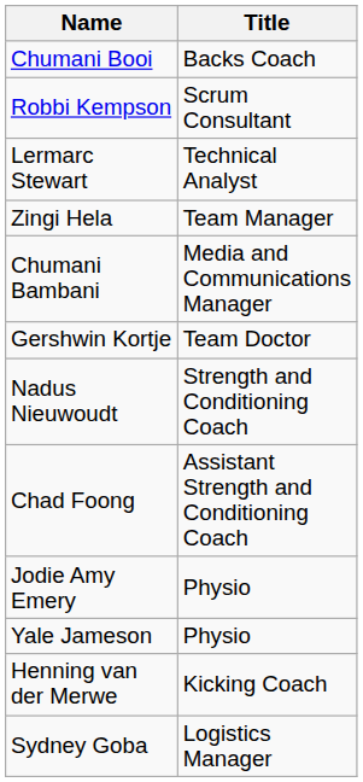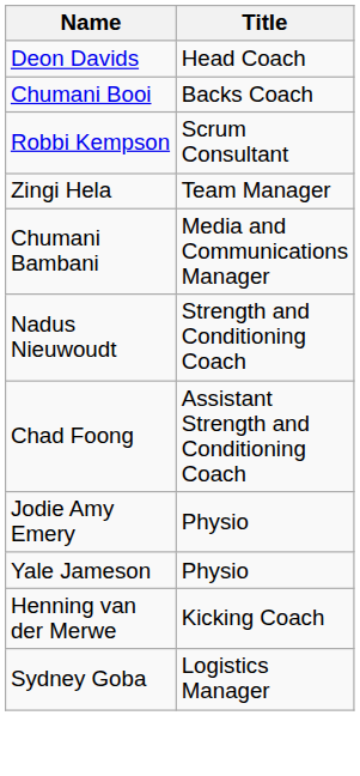+ row: Deon Davids | Head Coach
- row: Lermarc Stewart | Technical Analyst
- row: Gershwin Kortje | Team Doctor
